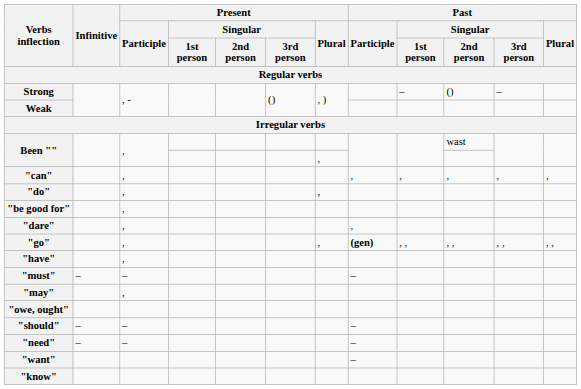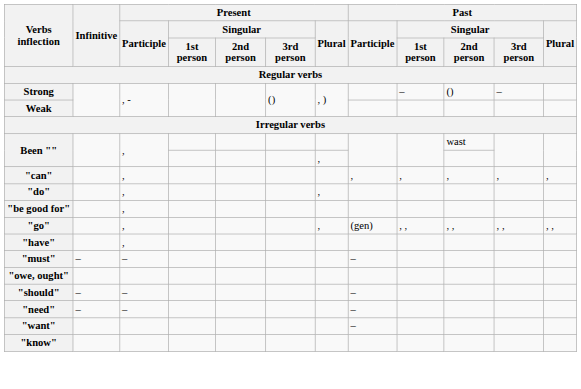- row: "dare" | , | ,
"go" | Past / Participle: bold -> normal
- row: "may" | ,
